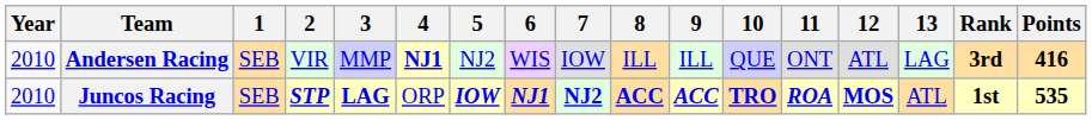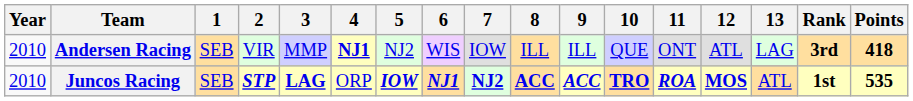Andersen Racing | Points: 416 -> 418
